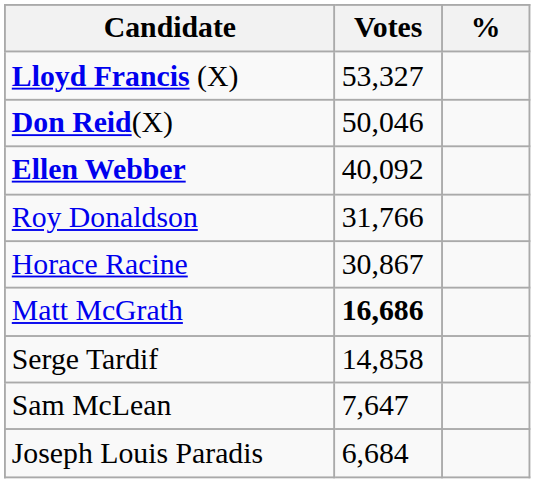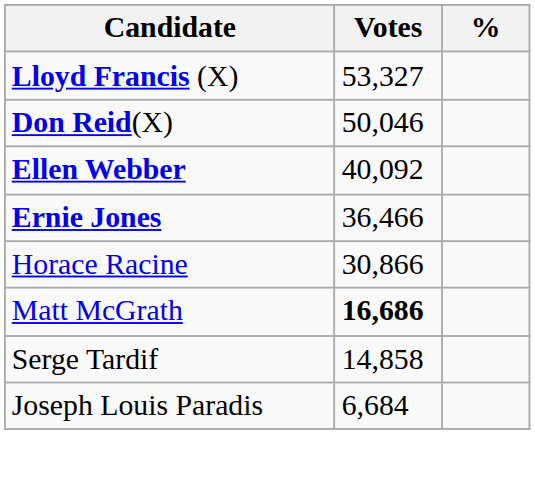+ row: Ernie Jones | 36,466
- row: Roy Donaldson | 31,766
Horace Racine | Votes: 30,867 -> 30,866
- row: Sam McLean | 7,647
